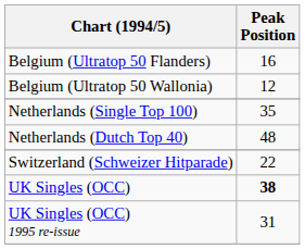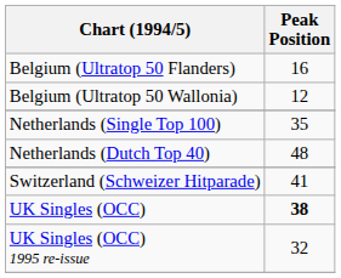Switzerland (Schweizer Hitparade) | Peak Position: 22 -> 41
UK Singles (OCC) 1995 re-issue | Peak Position: 31 -> 32
